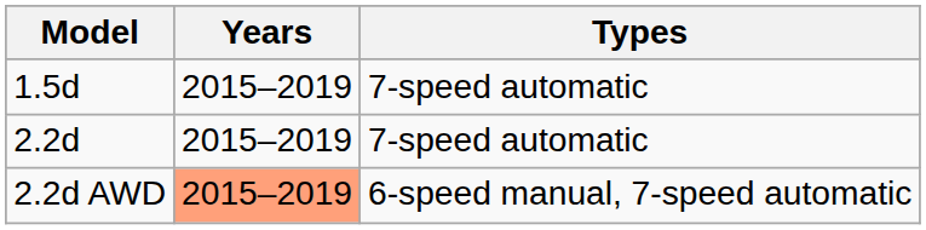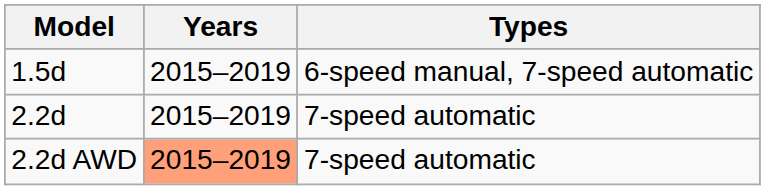1.5d | Types: 7-speed automatic -> 6-speed manual, 7-speed automatic
2.2d AWD | Types: 6-speed manual, 7-speed automatic -> 7-speed automatic
